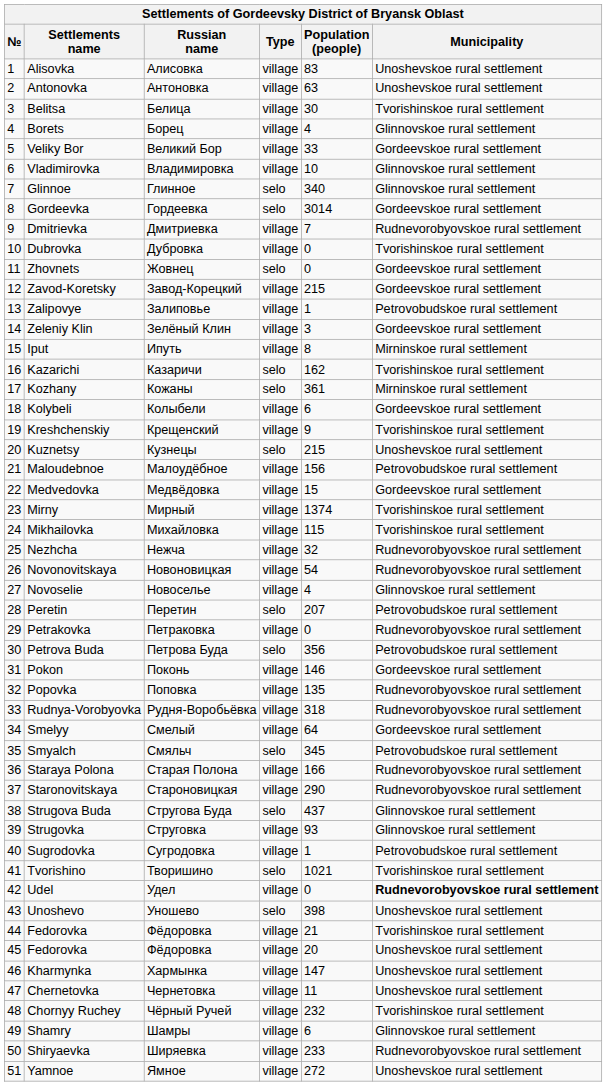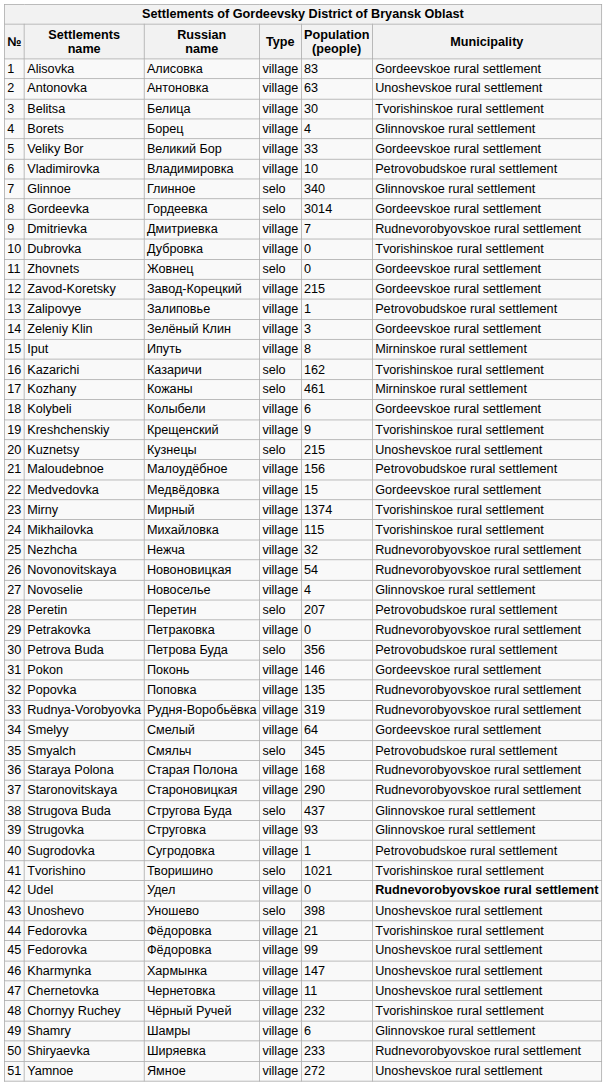Alisovka | Municipality: Unoshevskoe rural settlement -> Gordeevskoe rural settlement
Vladimirovka | Municipality: Glinnovskoe rural settlement -> Petrovobudskoe rural settlement
Kozhany | Population (people): 361 -> 461
Rudnya-Vorobyovka | Population (people): 318 -> 319
Staraya Polona | Population (people): 166 -> 168
45 / Fedorovka | Population (people): 20 -> 99
